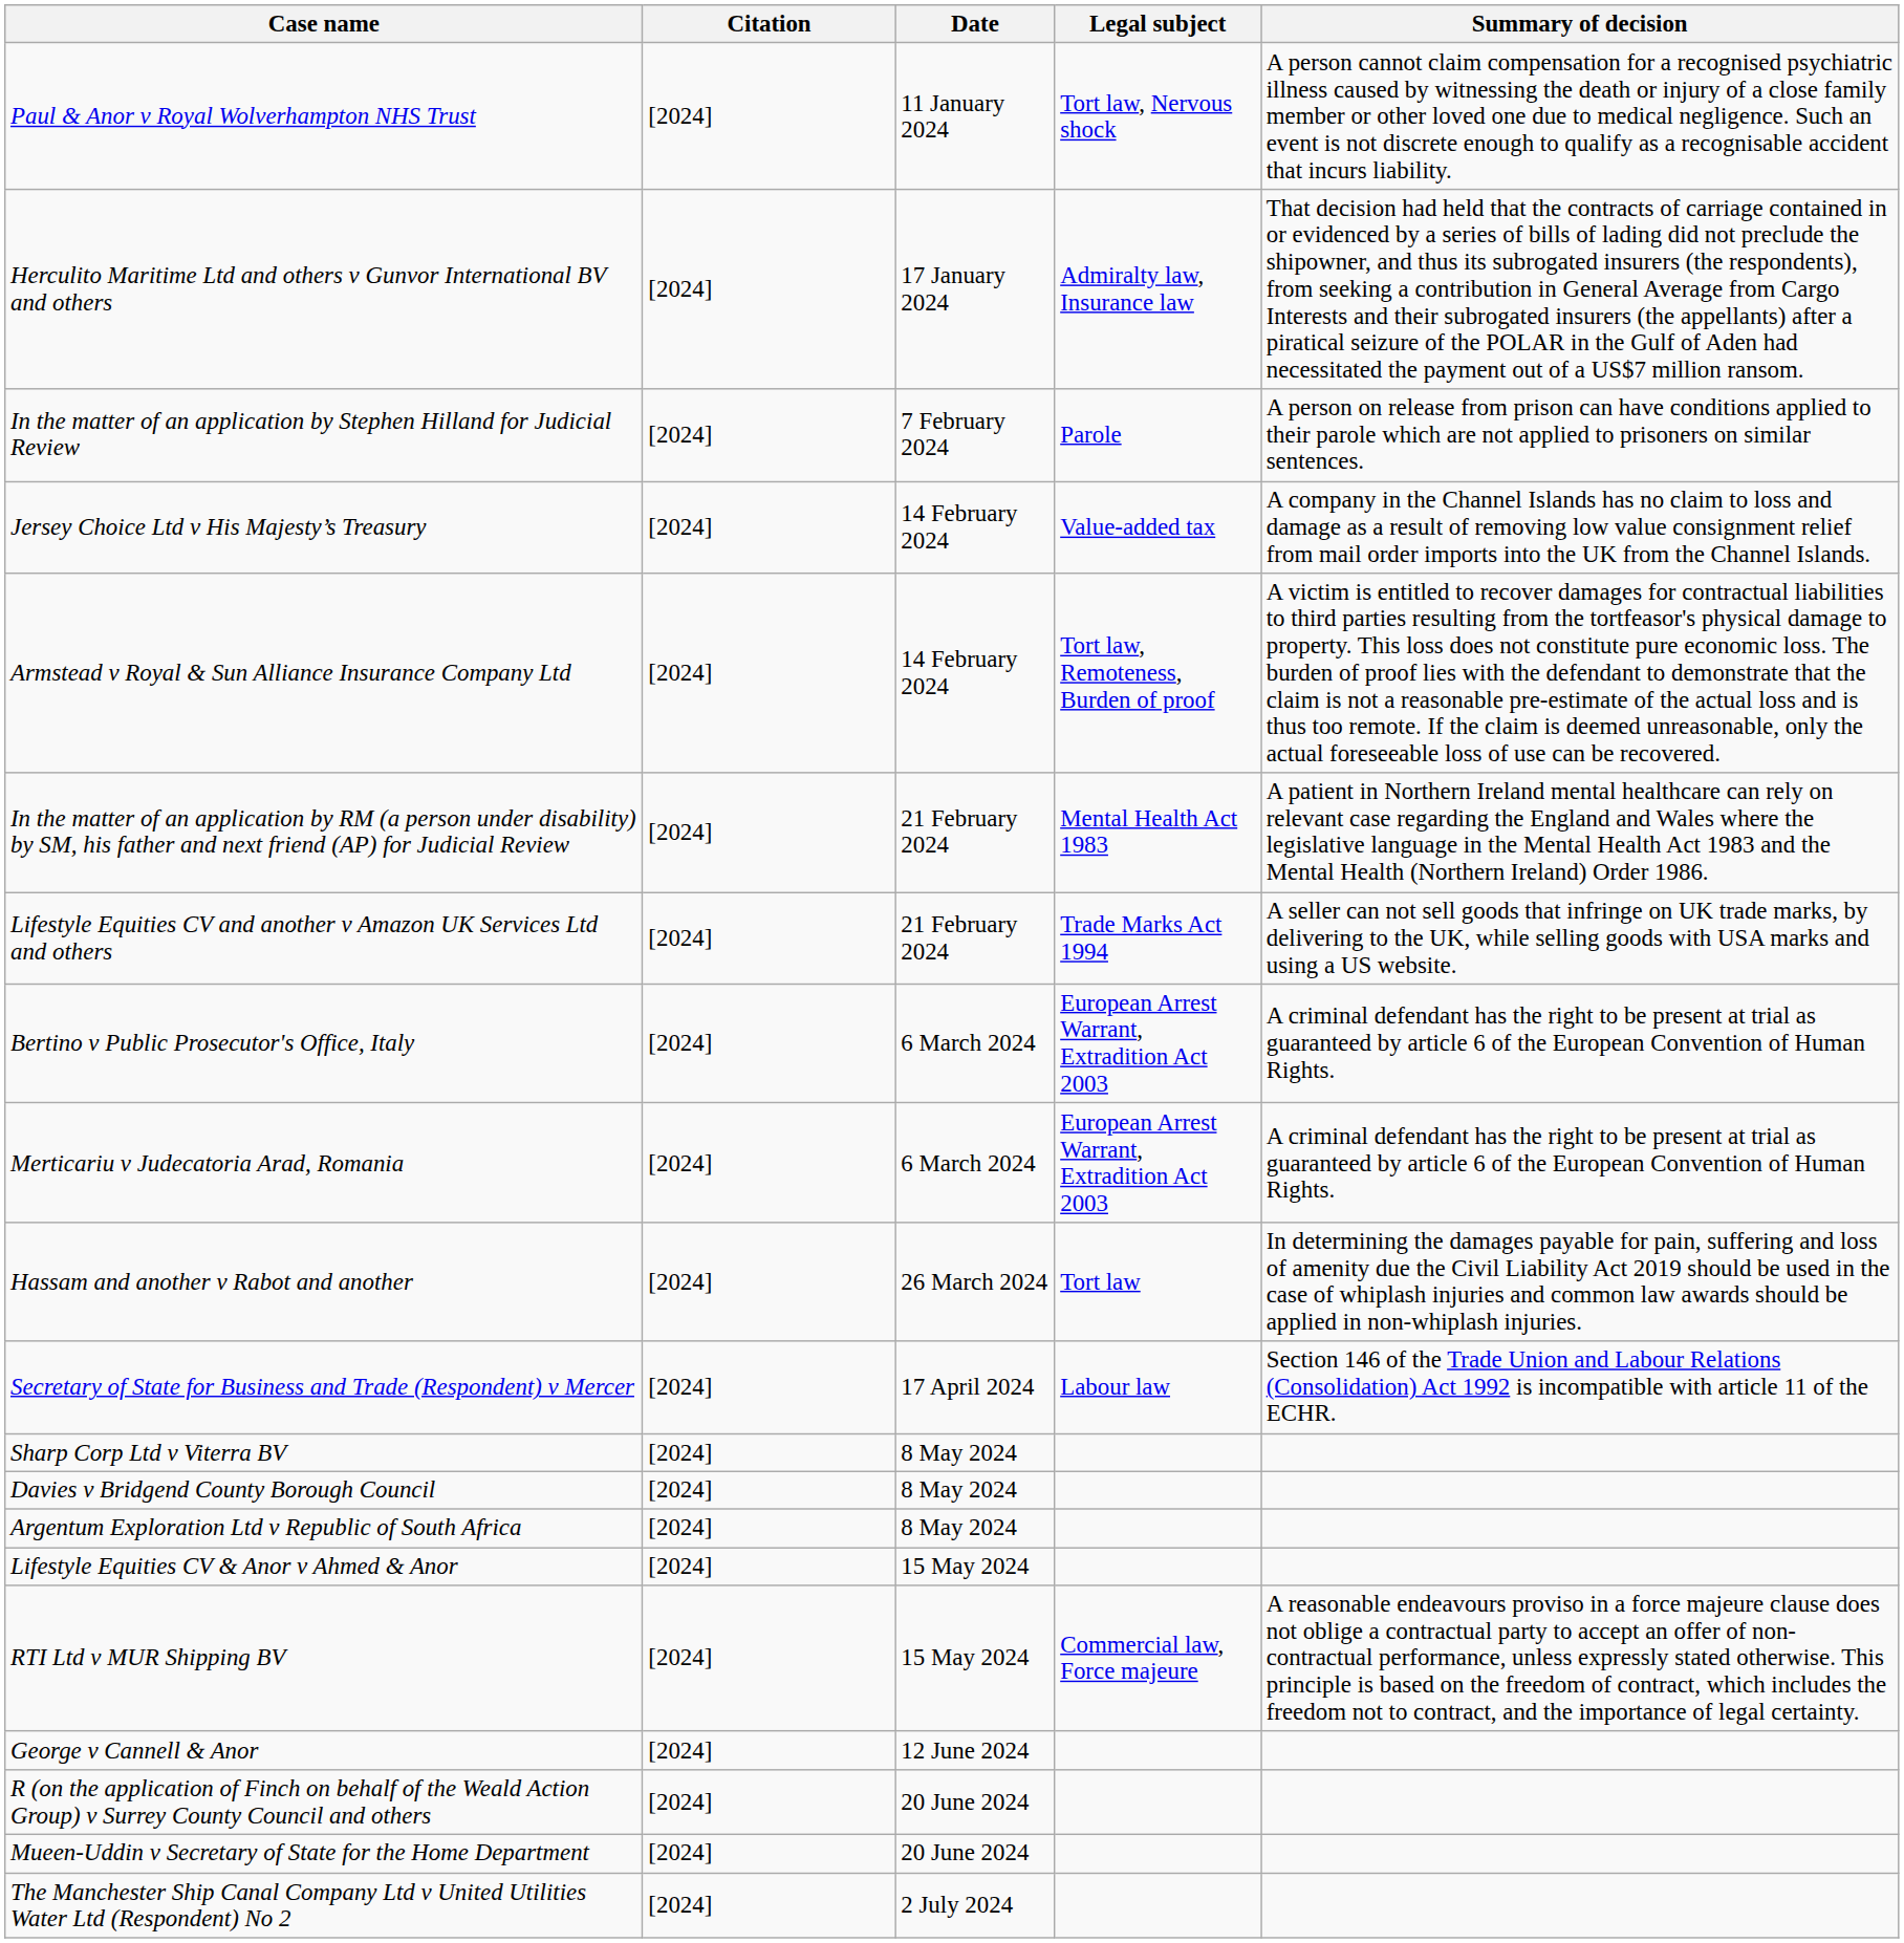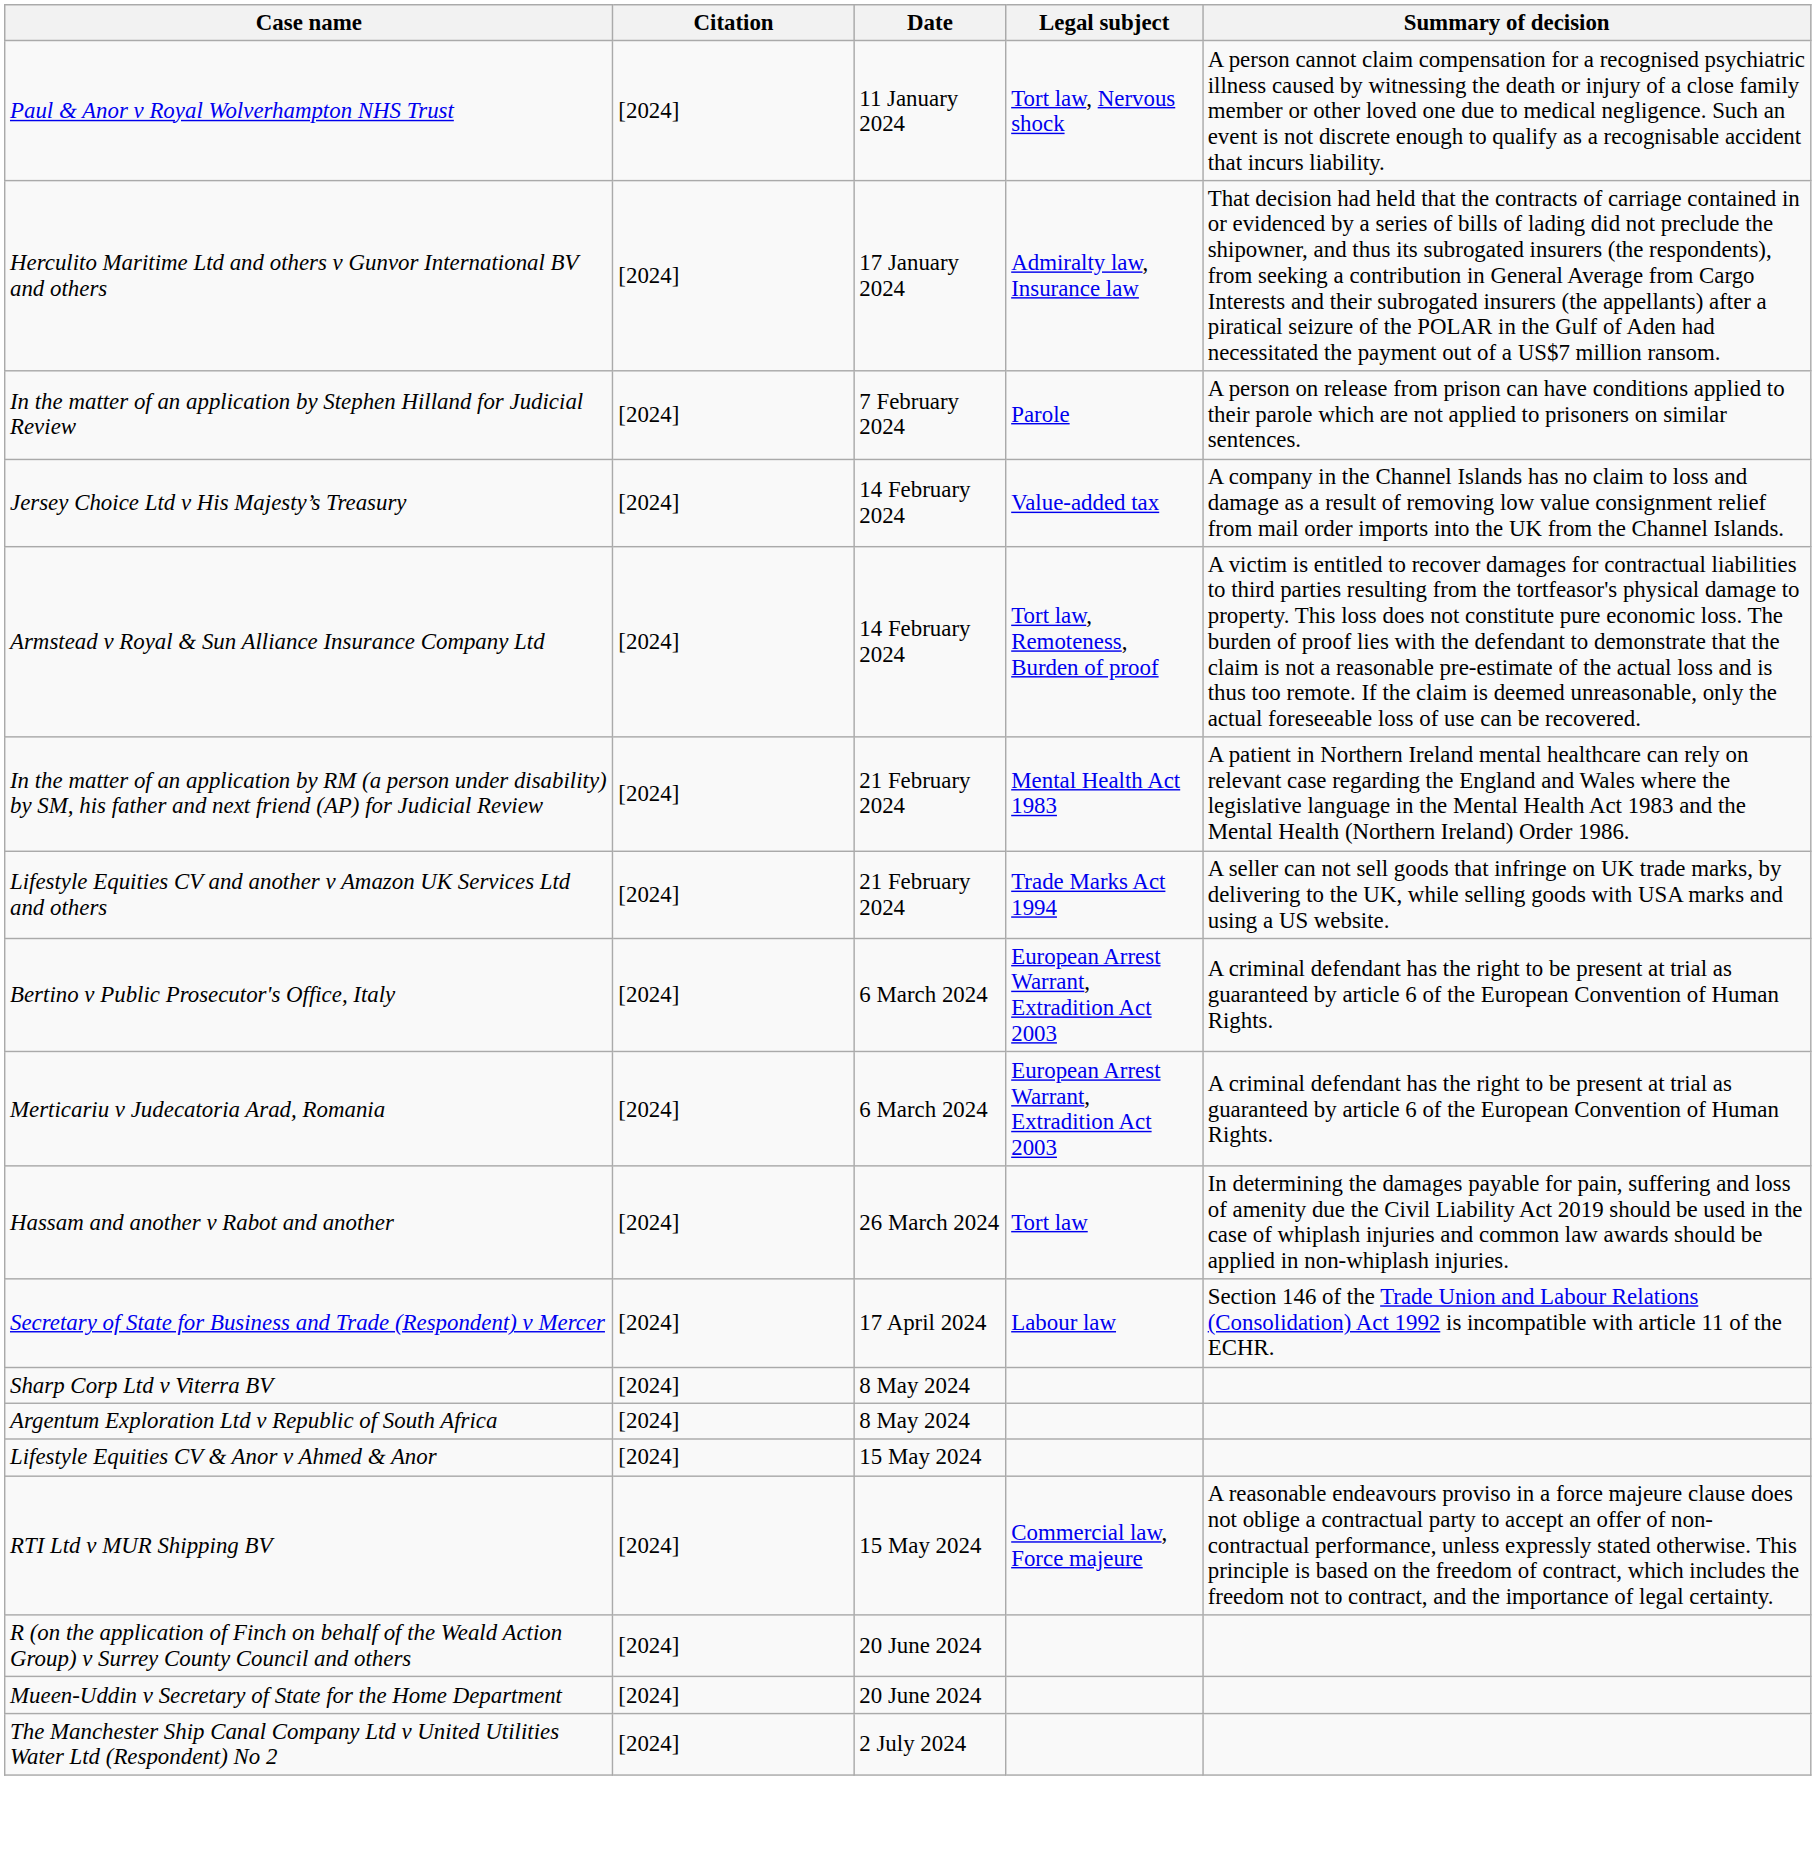- row: Davies v Bridgend County Borough Council | [2024] | 8 May 2024
- row: George v Cannell & Anor | [2024] | 12 June 2024
